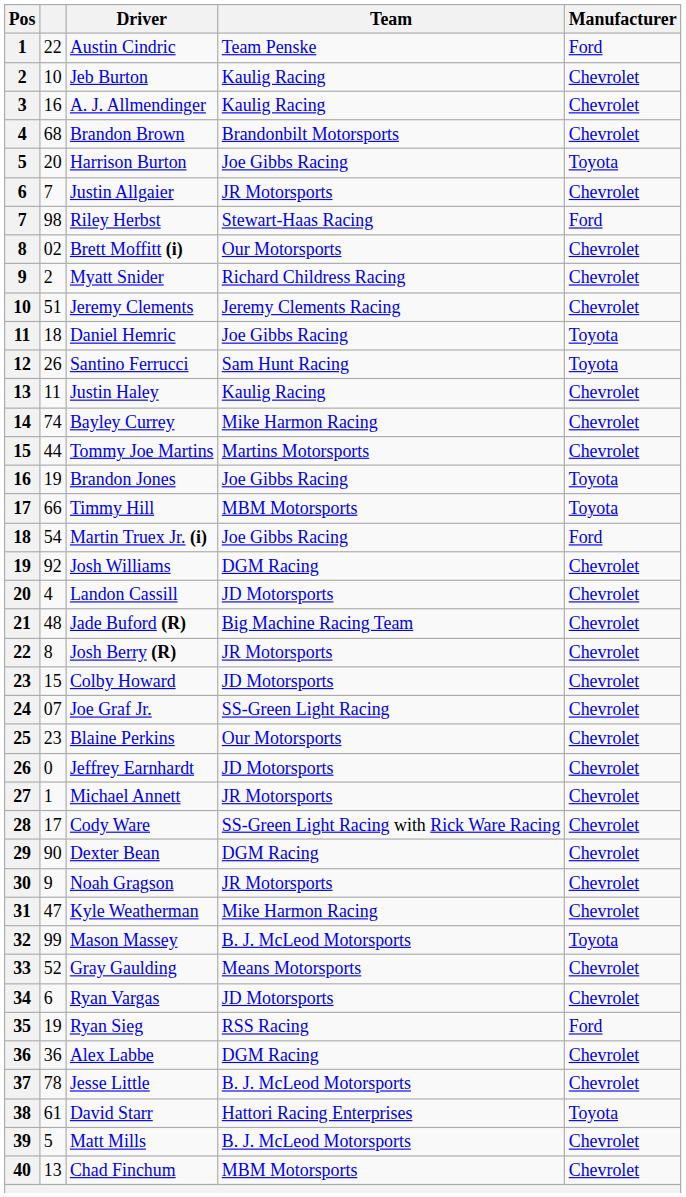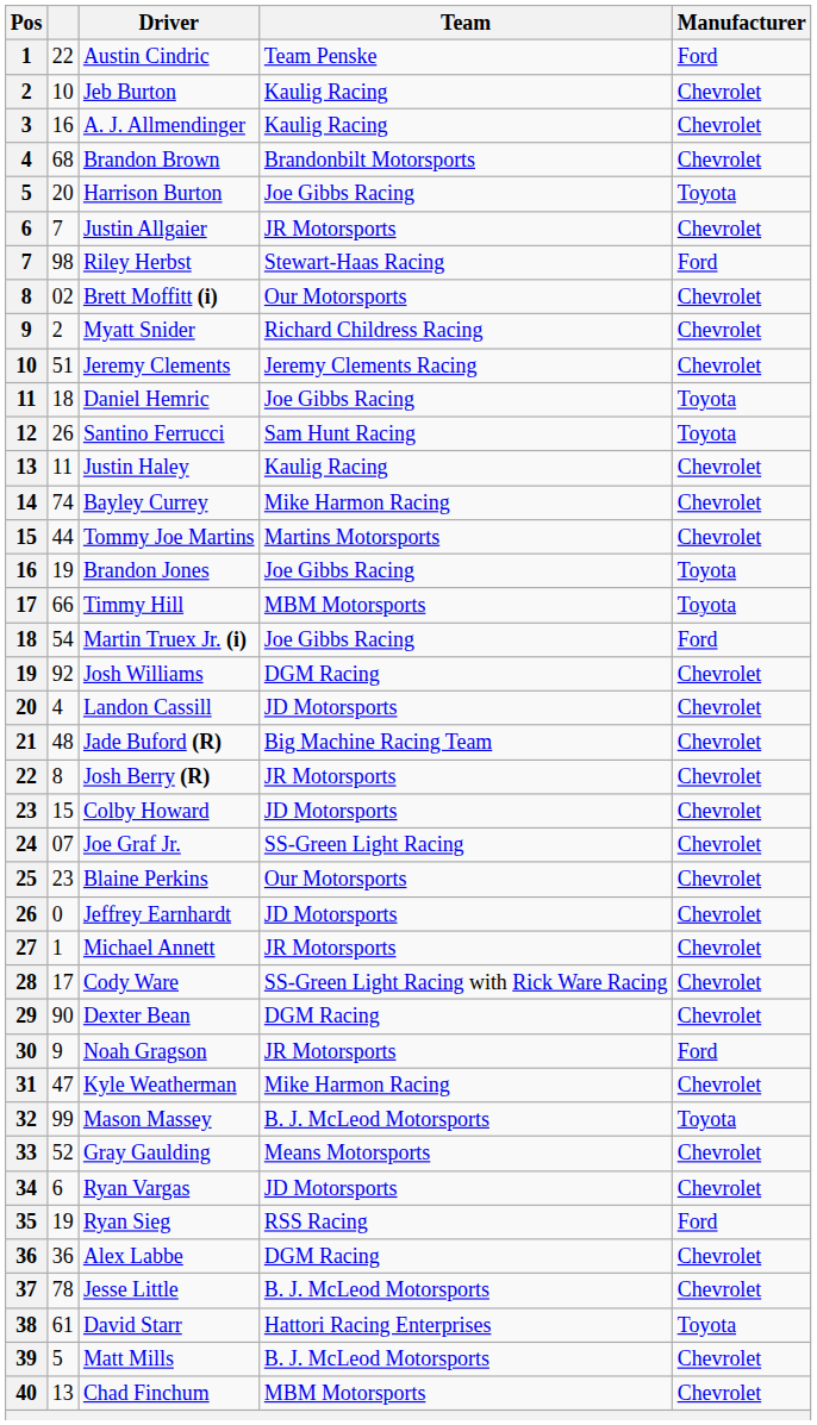Noah Gragson | Manufacturer: Chevrolet -> Ford
